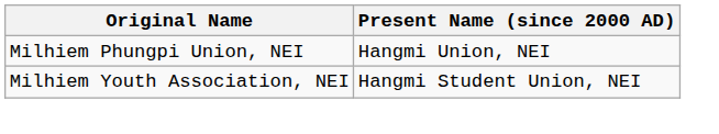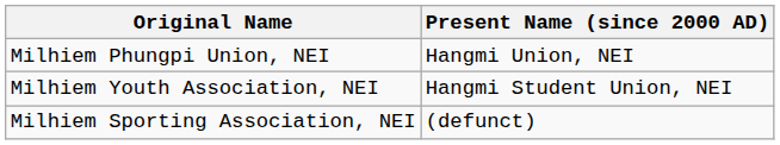+ row: Milhiem Sporting Association, NEI | (defunct)
